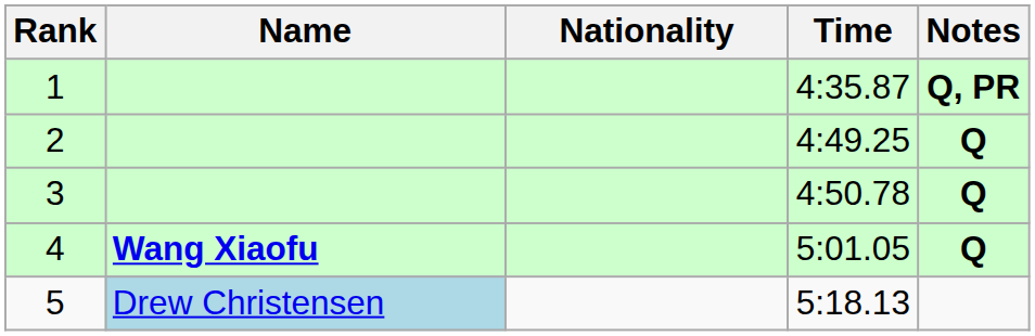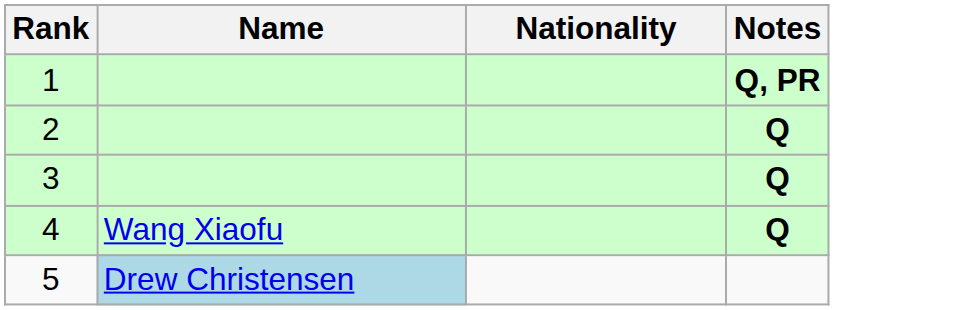- column: Time | 4:35.87 | 4:49.25 | 4:50.78 | 5:01.05 | 5:18.13
4 | Name: bold -> normal
